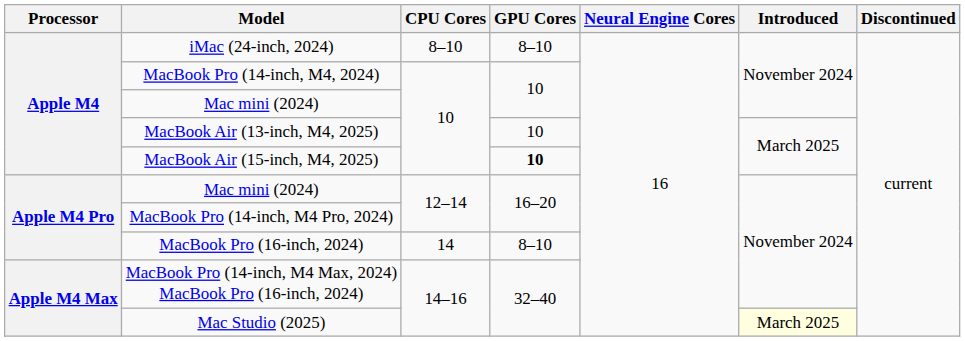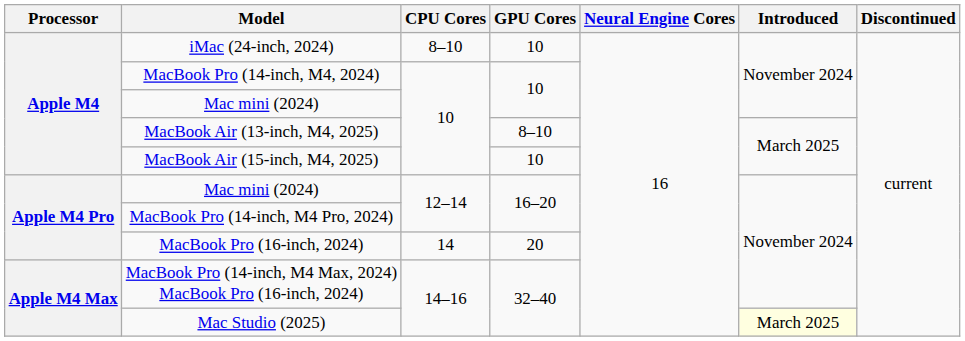iMac (24-inch, 2024) | GPU Cores: 8–10 -> 10
MacBook Air (13-inch, M4, 2025) | GPU Cores: 10 -> 8–10
MacBook Air (15-inch, M4, 2025) | GPU Cores: bold -> normal
MacBook Pro (16-inch, 2024) | GPU Cores: 8–10 -> 20
